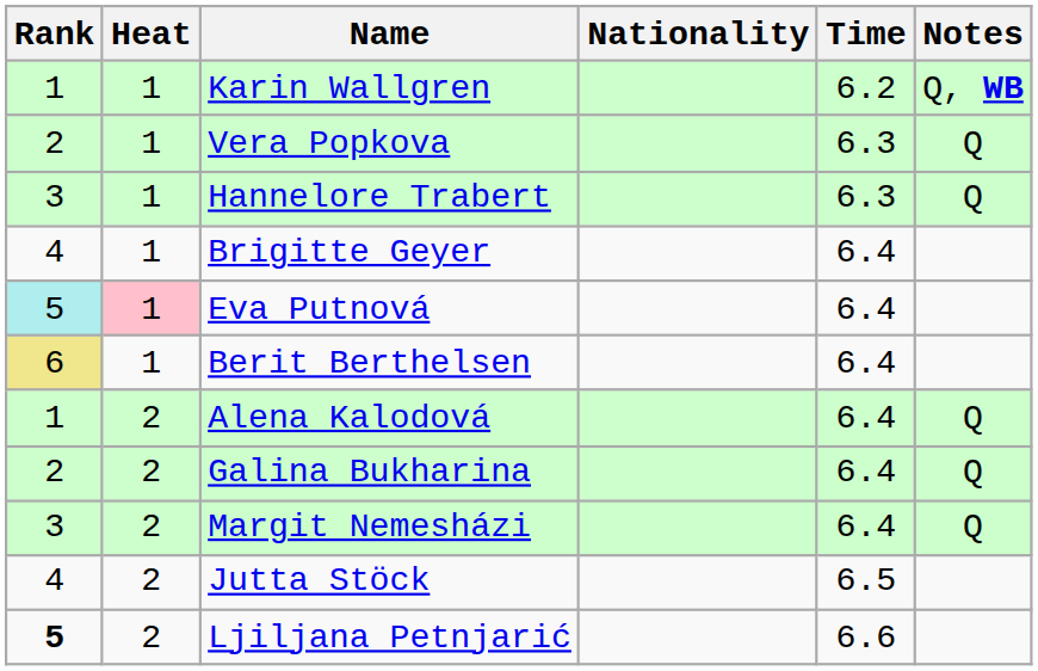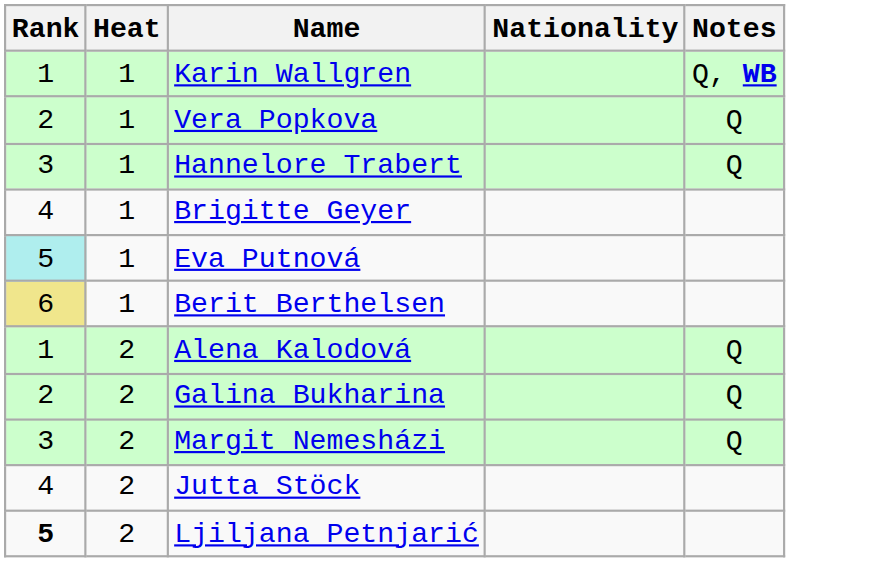- column: Time | 6.2 | 6.3 | 6.3 | 6.4 | 6.4 | 6.4 | 6.4 | 6.4 | 6.4 | 6.5 | 6.6
Eva Putnová | Heat: pink background -> no background
